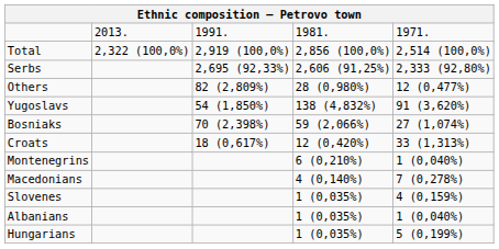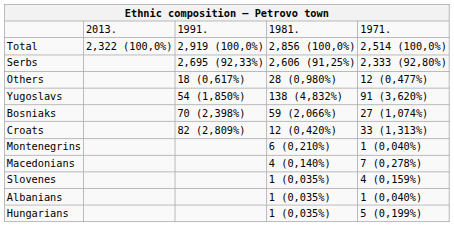Others | column 3: 82 (2,809%) -> 18 (0,617%)
Croats | column 3: 18 (0,617%) -> 82 (2,809%)
